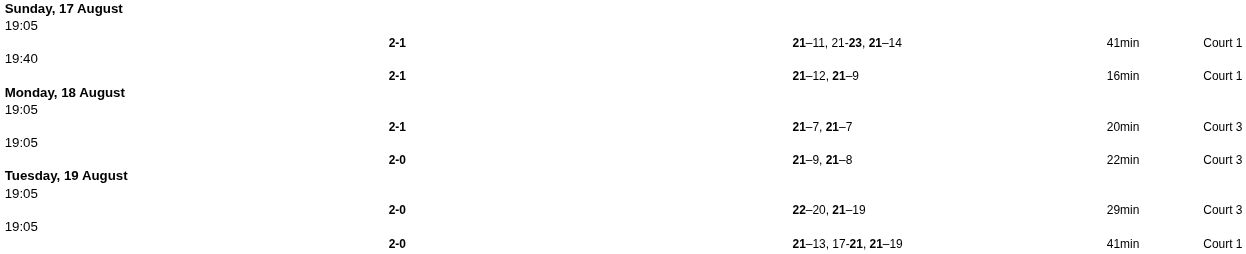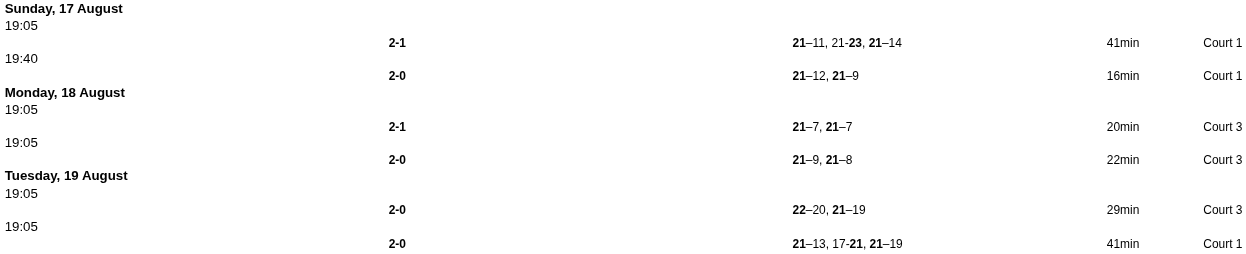21–12, 21–9 | column 2: 2-1 -> 2-0
